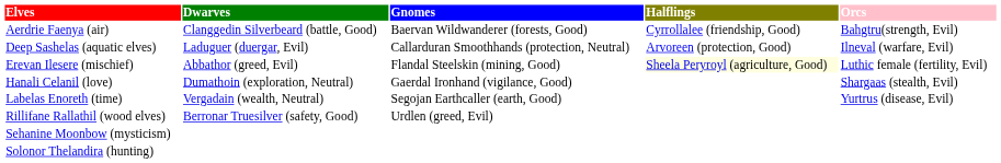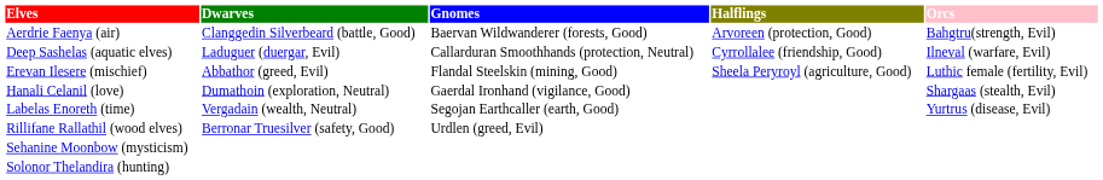Aerdrie Faenya (air) | Halflings: Cyrrollalee (friendship, Good) -> Arvoreen (protection, Good)
Deep Sashelas (aquatic elves) | Halflings: Arvoreen (protection, Good) -> Cyrrollalee (friendship, Good)
Erevan Ilesere (mischief) | Halflings: lightyellow background -> no background
